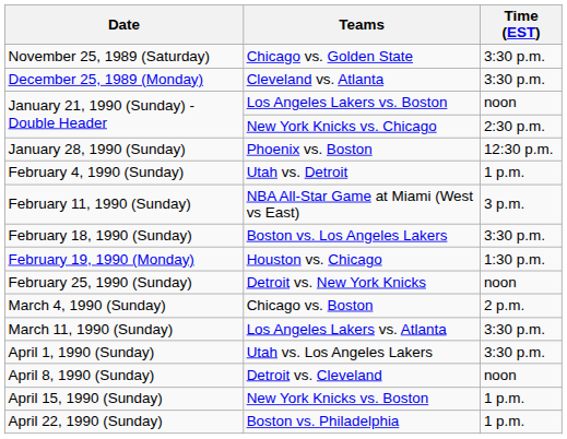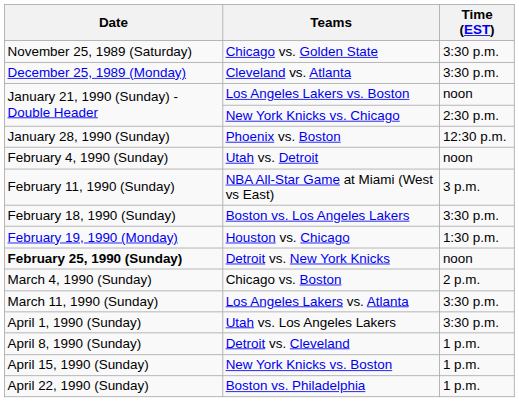Utah vs. Detroit | Time (EST): 1 p.m. -> noon
Detroit vs. New York Knicks | Date: normal -> bold
Detroit vs. Cleveland | Time (EST): noon -> 1 p.m.
